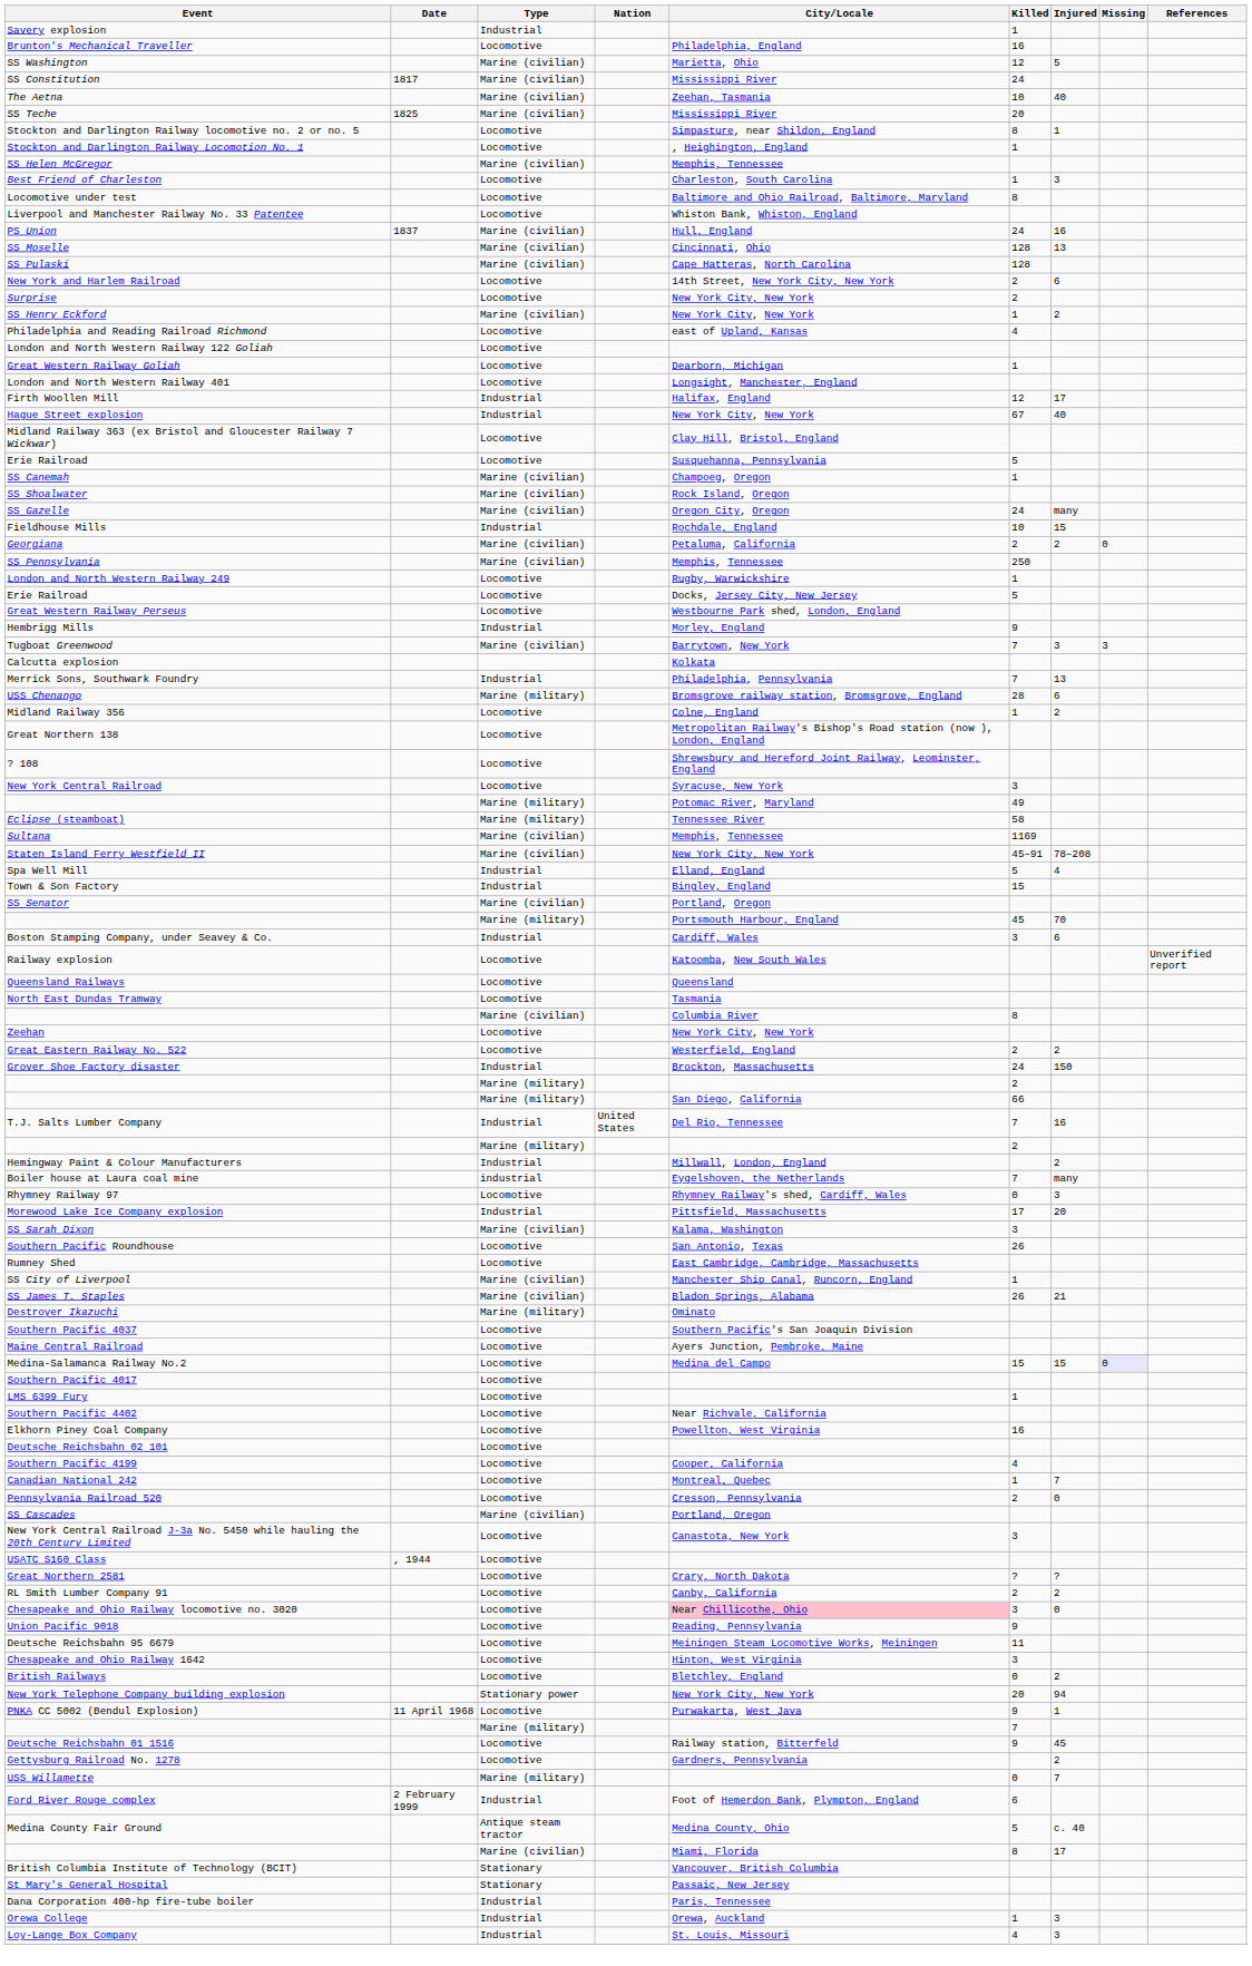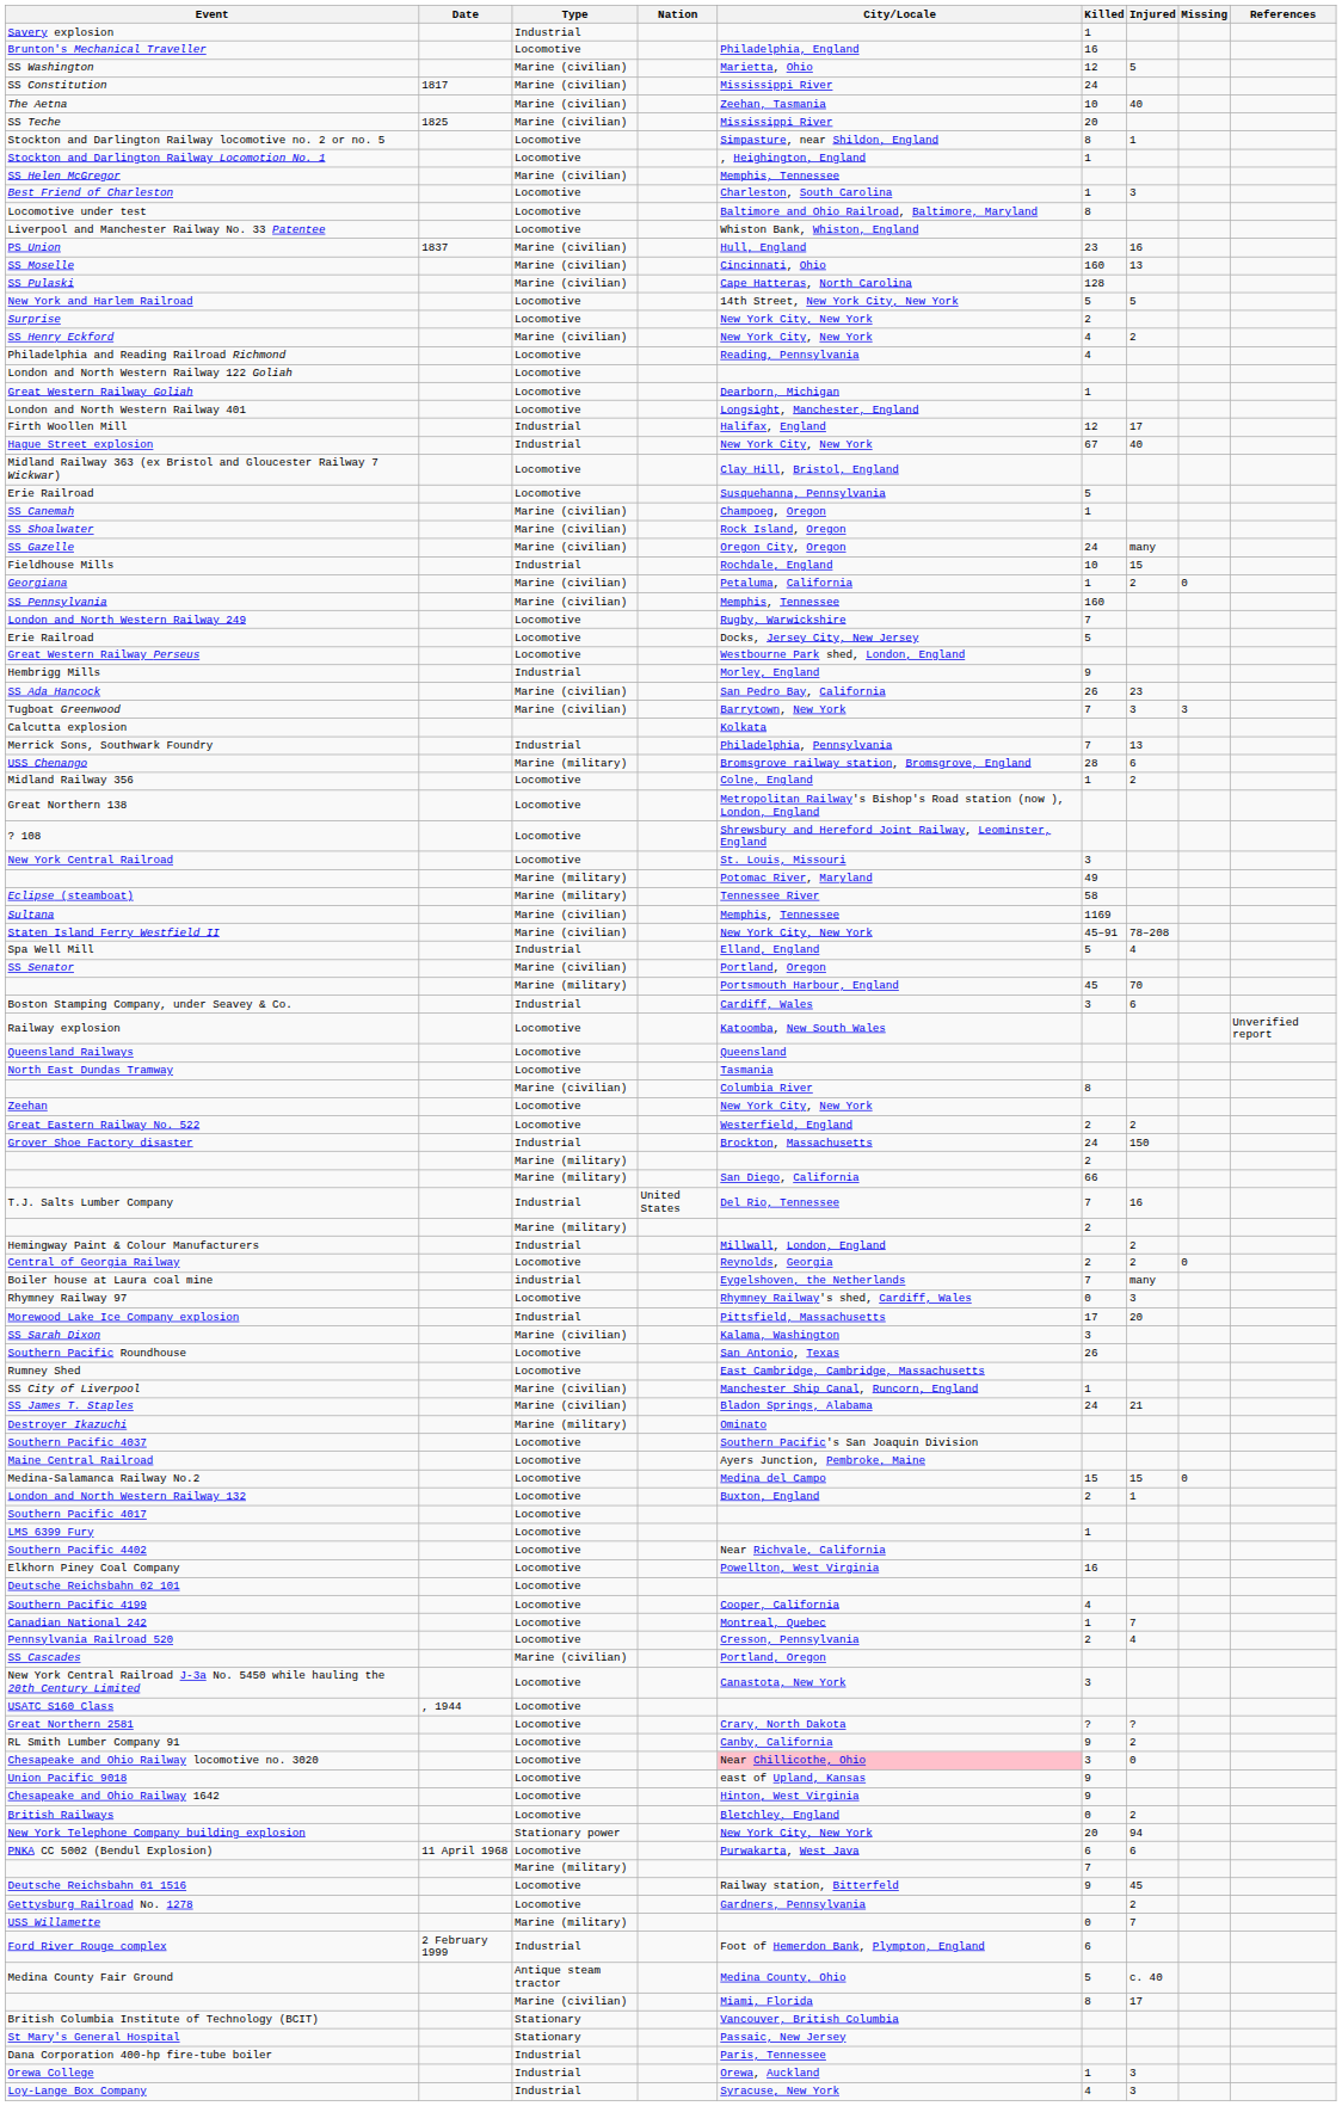PS Union | Killed: 24 -> 23
SS Moselle | Killed: 128 -> 160
New York and Harlem Railroad | Killed: 2 -> 5
New York and Harlem Railroad | Injured: 6 -> 5
SS Henry Eckford | Killed: 1 -> 4
Philadelphia and Reading Railroad Richmond | City/Locale: east of Upland, Kansas -> Reading, Pennsylvania
Georgiana | Killed: 2 -> 1
SS Pennsylvania | Killed: 250 -> 160
London and North Western Railway 249 | Killed: 1 -> 7
+ row: SS Ada Hancock | Marine (civilian) | San Pedro Bay, California | 26 | 23
New York Central Railroad | City/Locale: Syracuse, New York -> St. Louis, Missouri
- row: Town & Son Factory | Industrial | Bingley, England | 15
+ row: Central of Georgia Railway | Locomotive | Reynolds, Georgia | 2 | 2 | 0
SS James T. Staples | Killed: 26 -> 24
Medina-Salamanca Railway No.2 | Missing: lavender background -> no background
+ row: London and North Western Railway 132 | Locomotive | Buxton, England | 2 | 1
Pennsylvania Railroad 520 | Injured: 0 -> 4
RL Smith Lumber Company 91 | Killed: 2 -> 9
Union Pacific 9018 | City/Locale: Reading, Pennsylvania -> east of Upland, Kansas
- row: Deutsche Reichsbahn 95 6679 | Locomotive | Meiningen Steam Locomotive Works, Meiningen | 11
Chesapeake and Ohio Railway 1642 | Killed: 3 -> 9
PNKA CC 5002 (Bendul Explosion) | Killed: 9 -> 6
PNKA CC 5002 (Bendul Explosion) | Injured: 1 -> 6
Loy-Lange Box Company | City/Locale: St. Louis, Missouri -> Syracuse, New York
